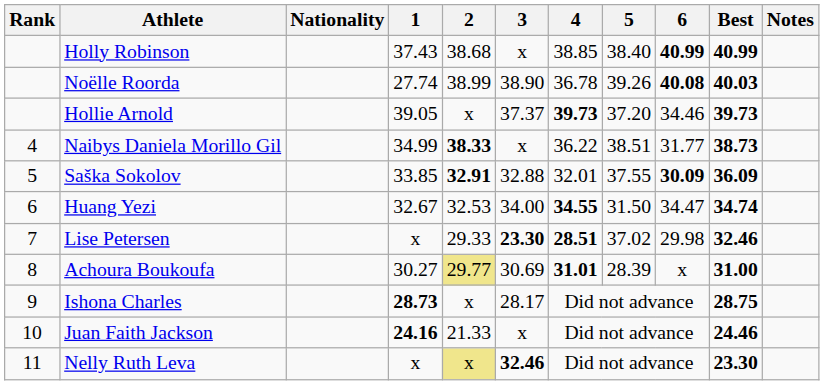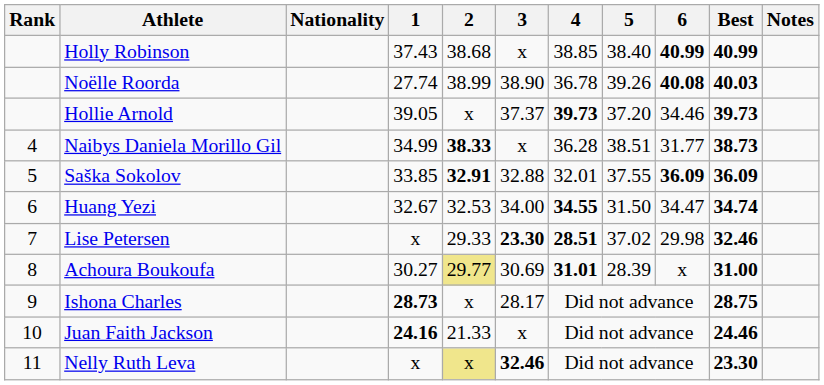Naibys Daniela Morillo Gil | 4: 36.22 -> 36.28
Saška Sokolov | 6: 30.09 -> 36.09
